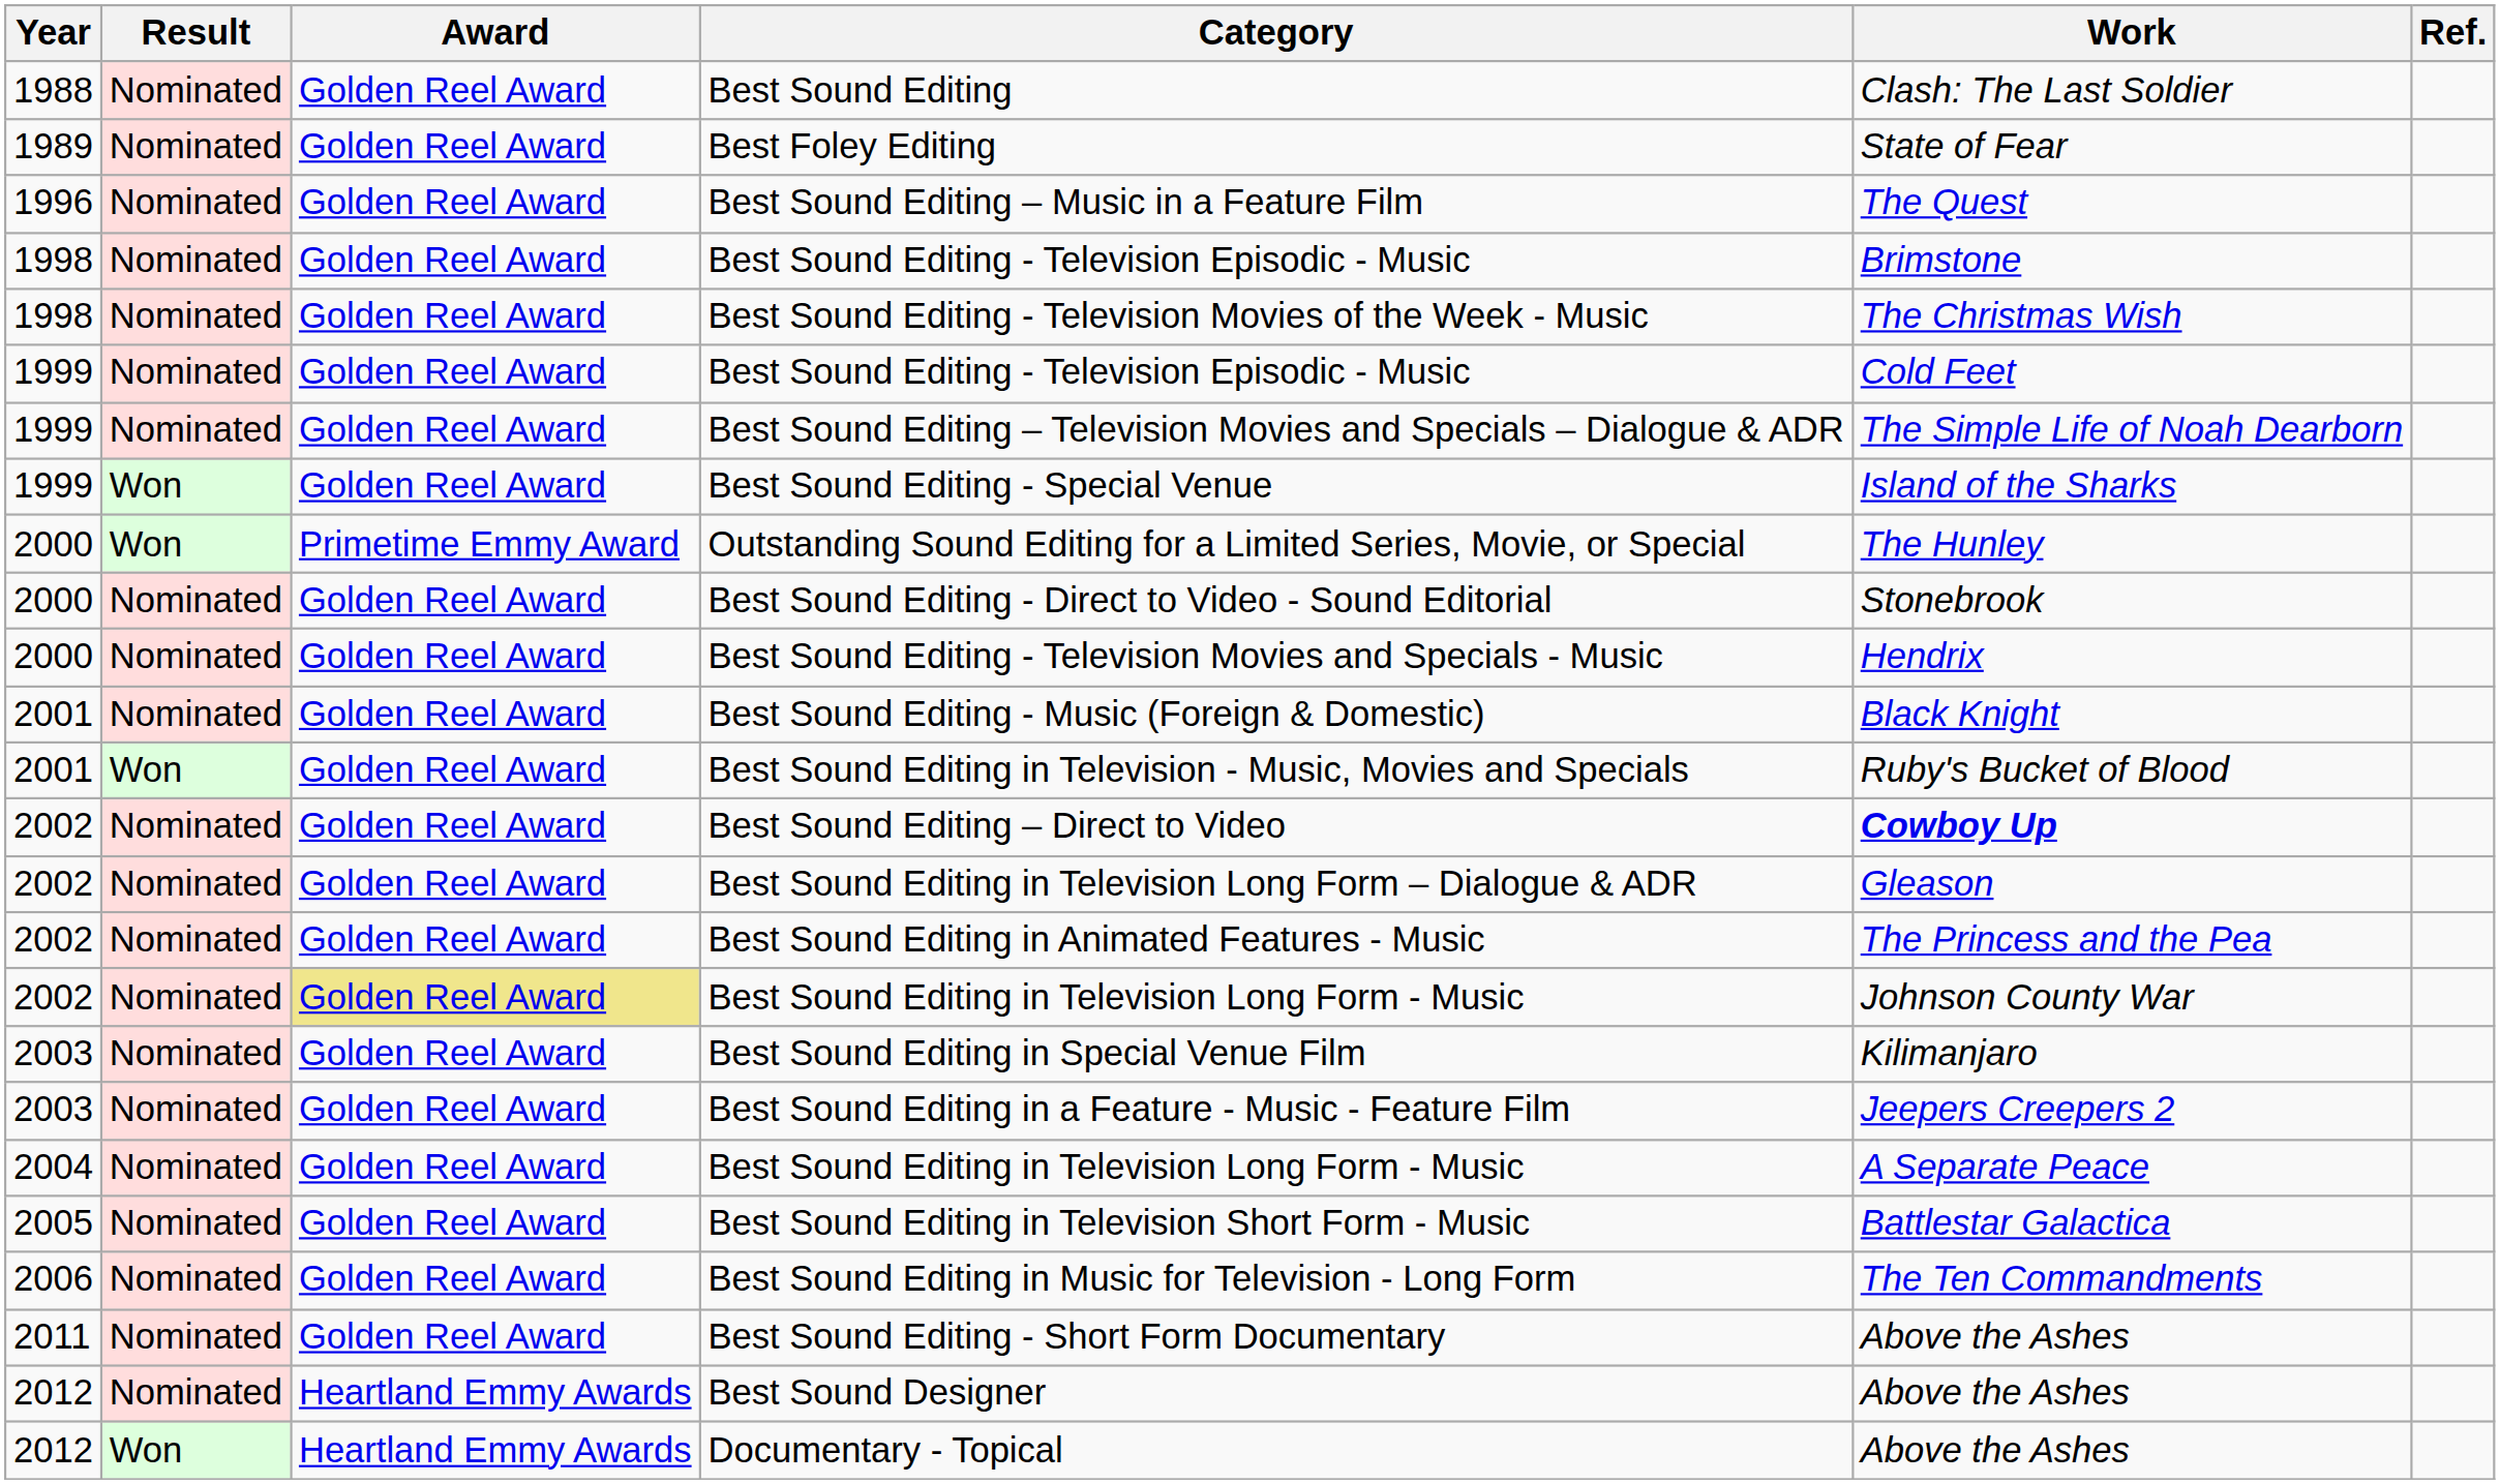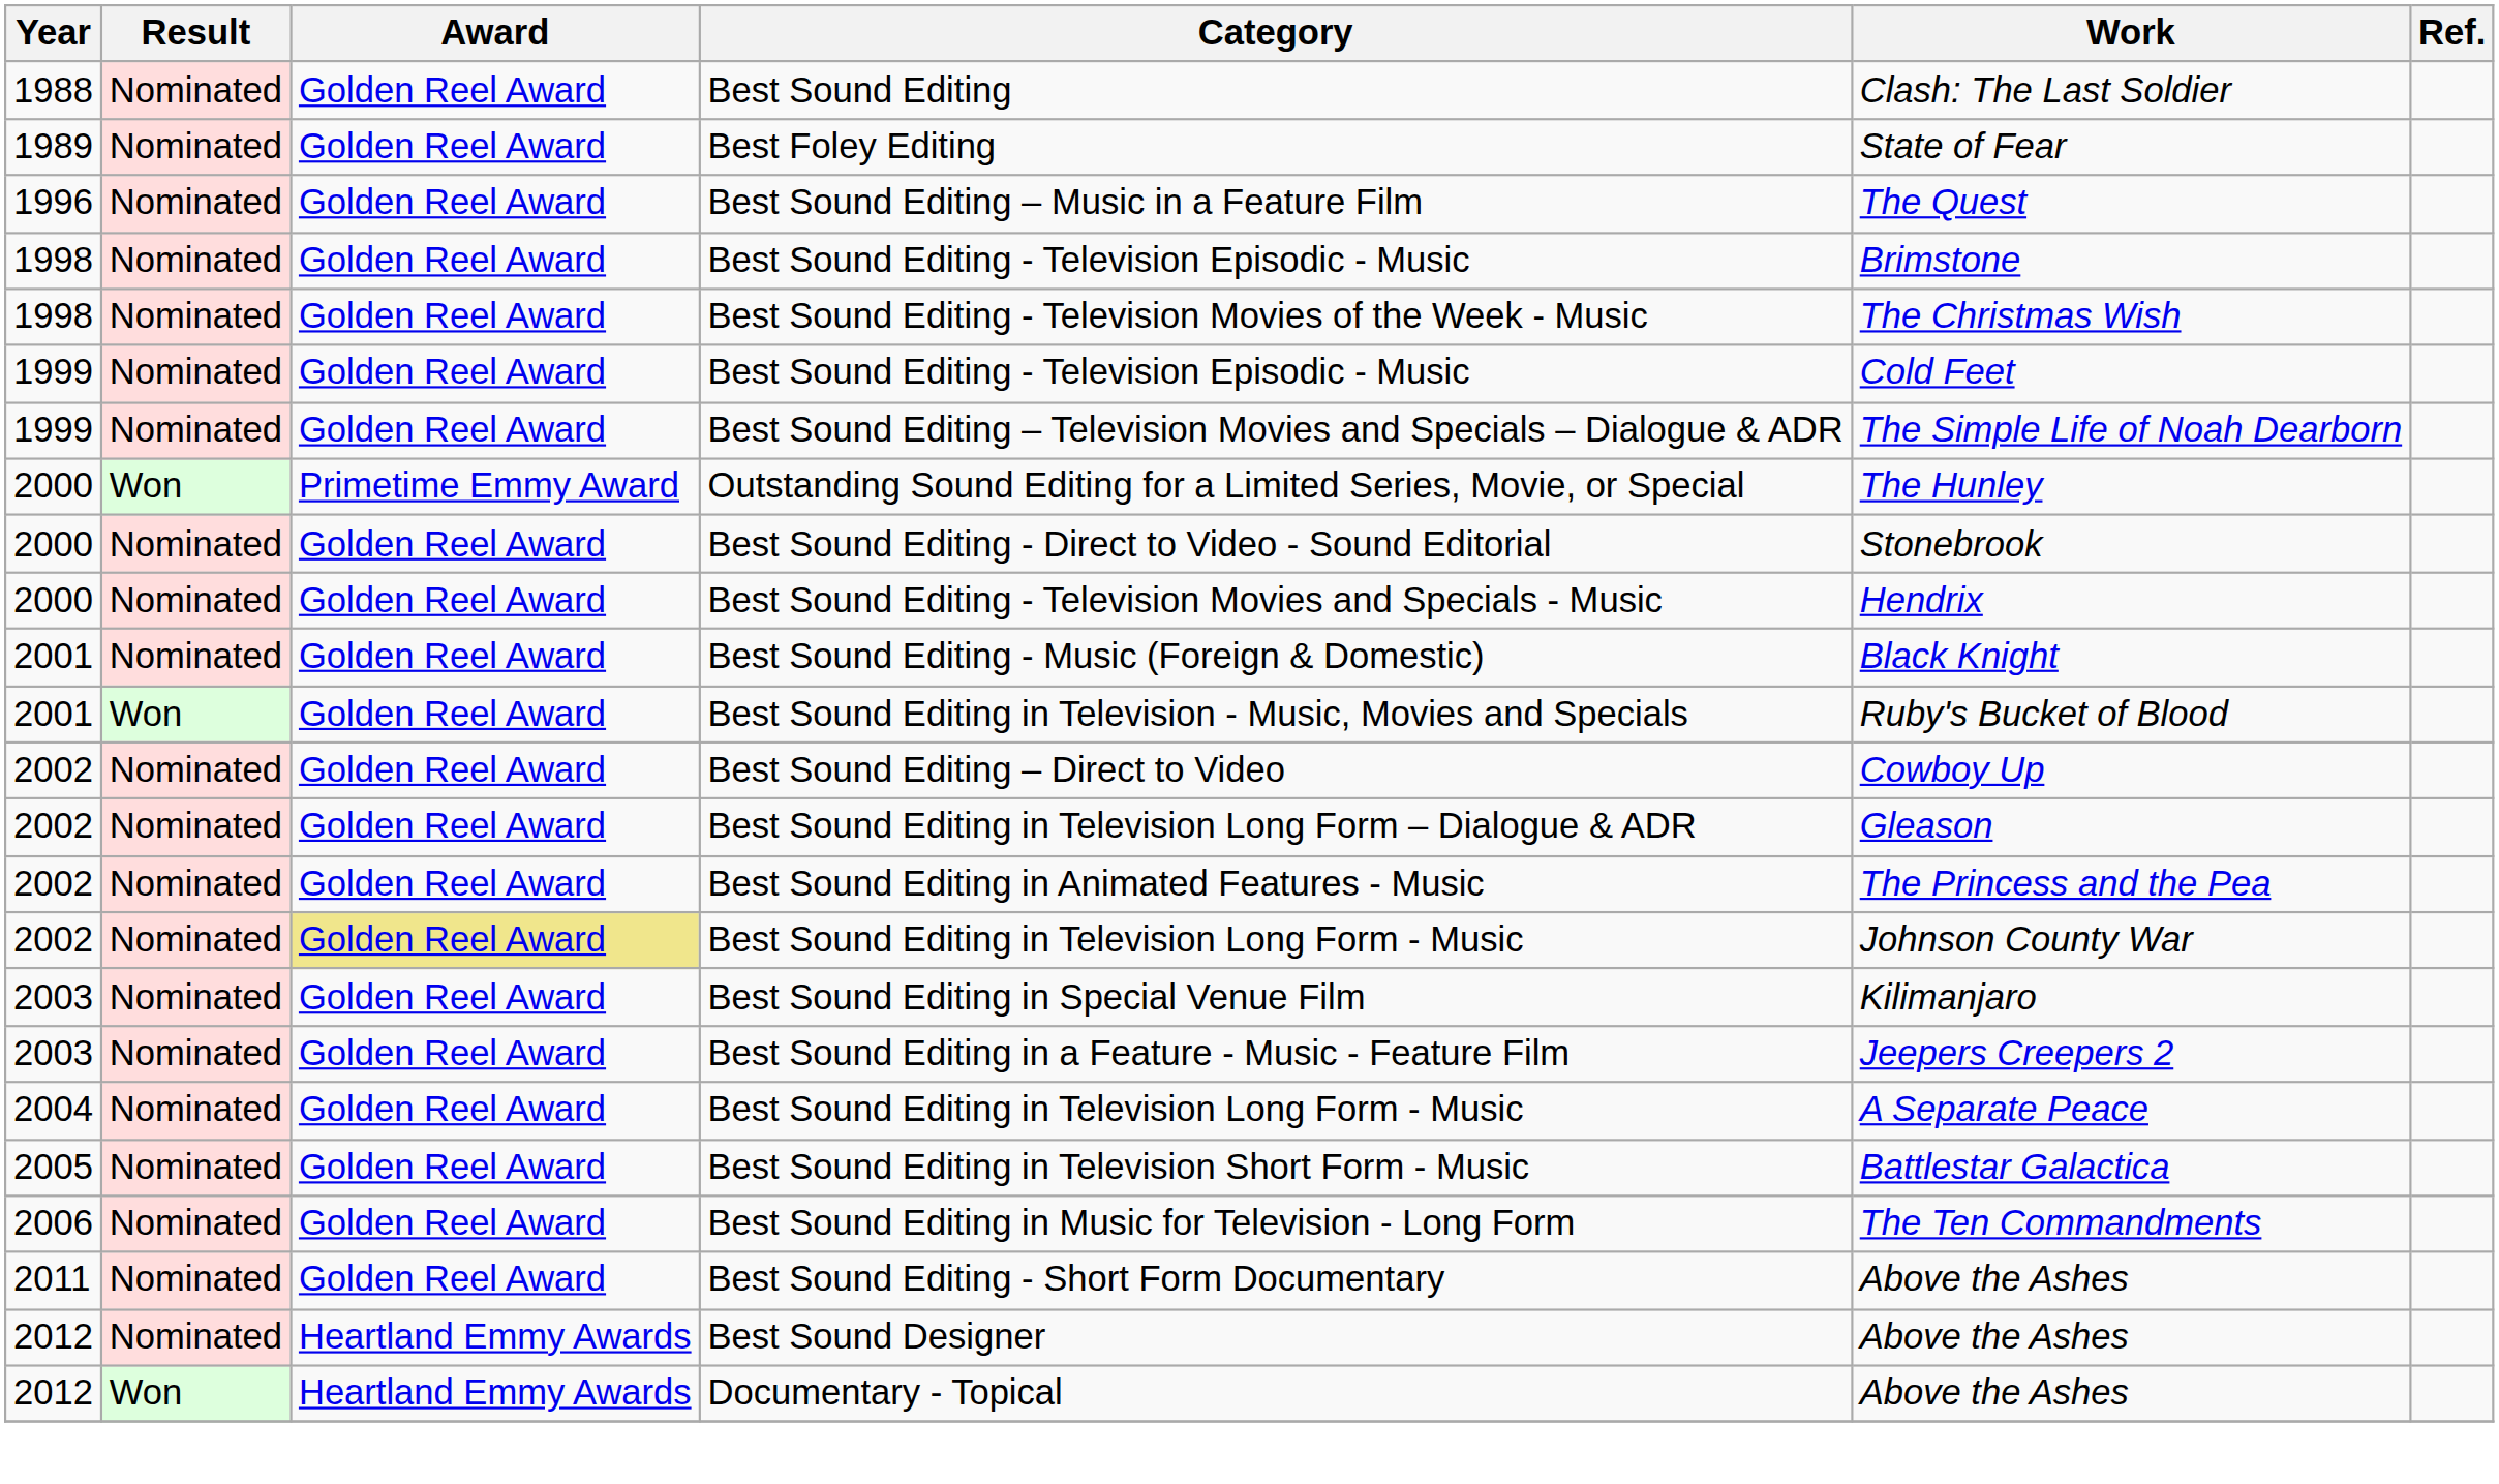- row: 1999 | Won | Golden Reel Award | Best Sound Editing - Special Venue | Island of the Sharks
Best Sound Editing – Direct to Video | Work: bold -> normal
